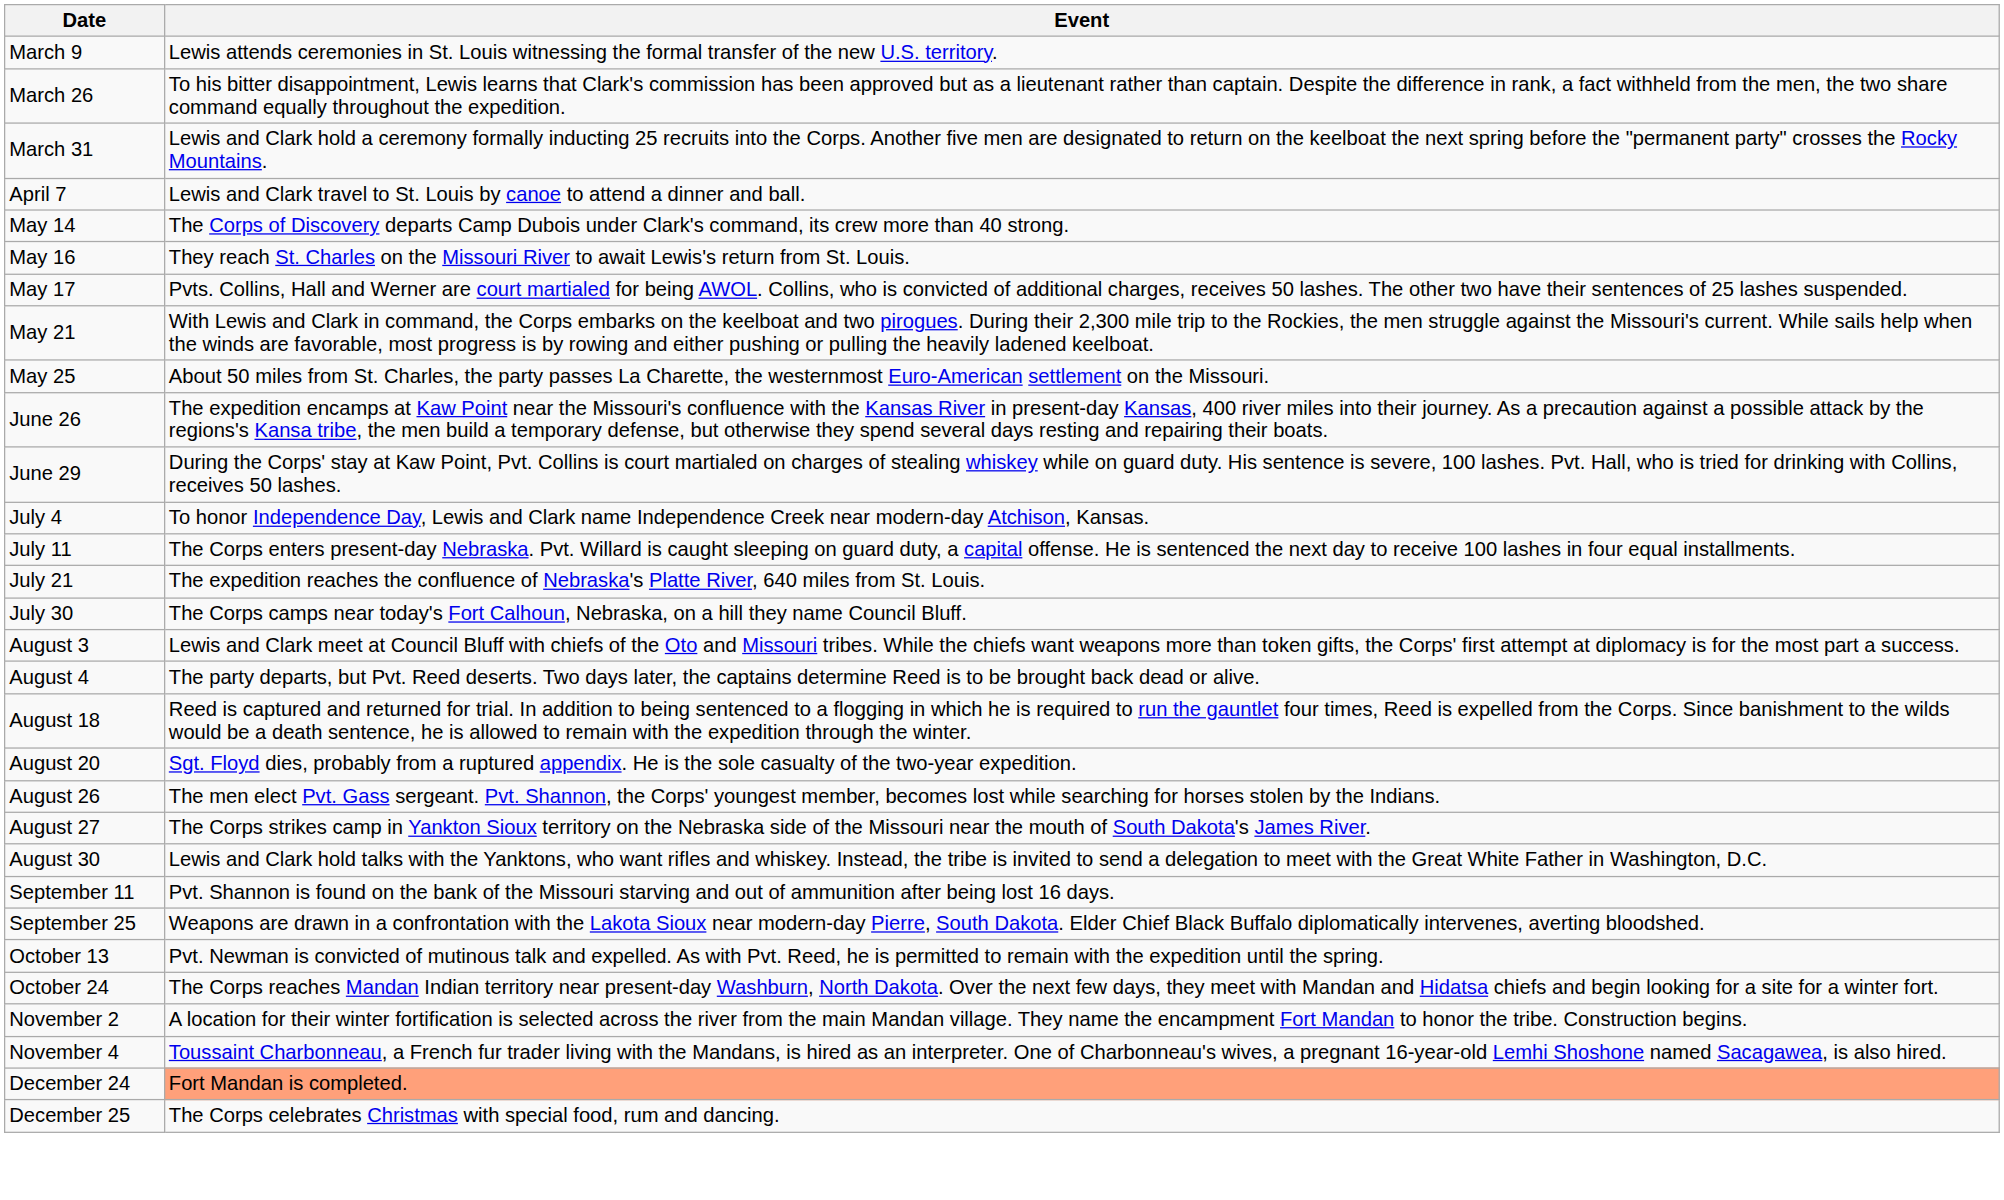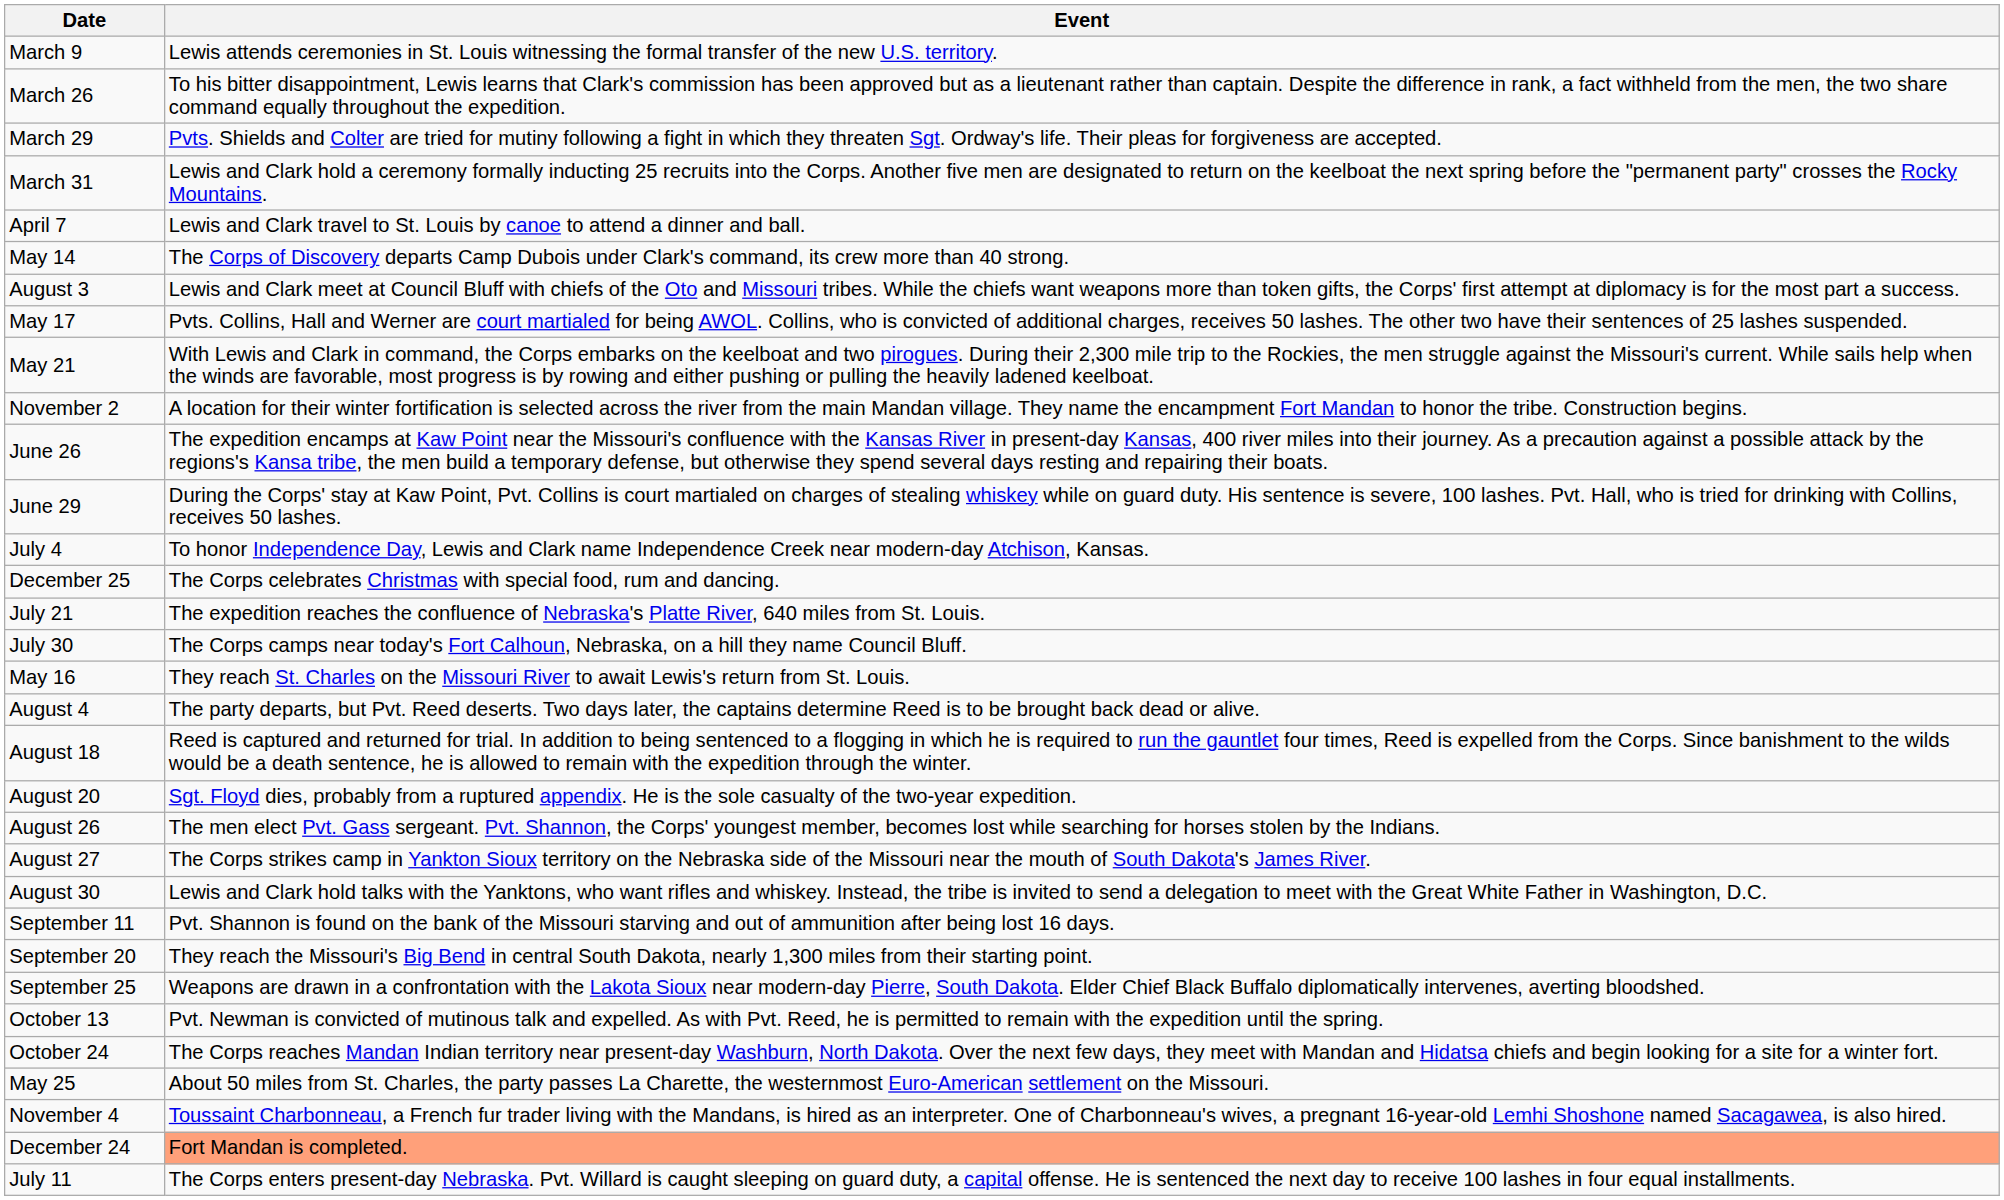+ row: March 29 | Pvts. Shields and Colter are tried for mutiny following a fight in which they threaten Sgt. Ordway's life. Their pleas for forgiveness are accepted.
rows swapped: May 16 <-> August 3
rows swapped: May 25 <-> November 2
rows swapped: July 11 <-> December 25
+ row: September 20 | They reach the Missouri's Big Bend in central South Dakota, nearly 1,300 miles from their starting point.
